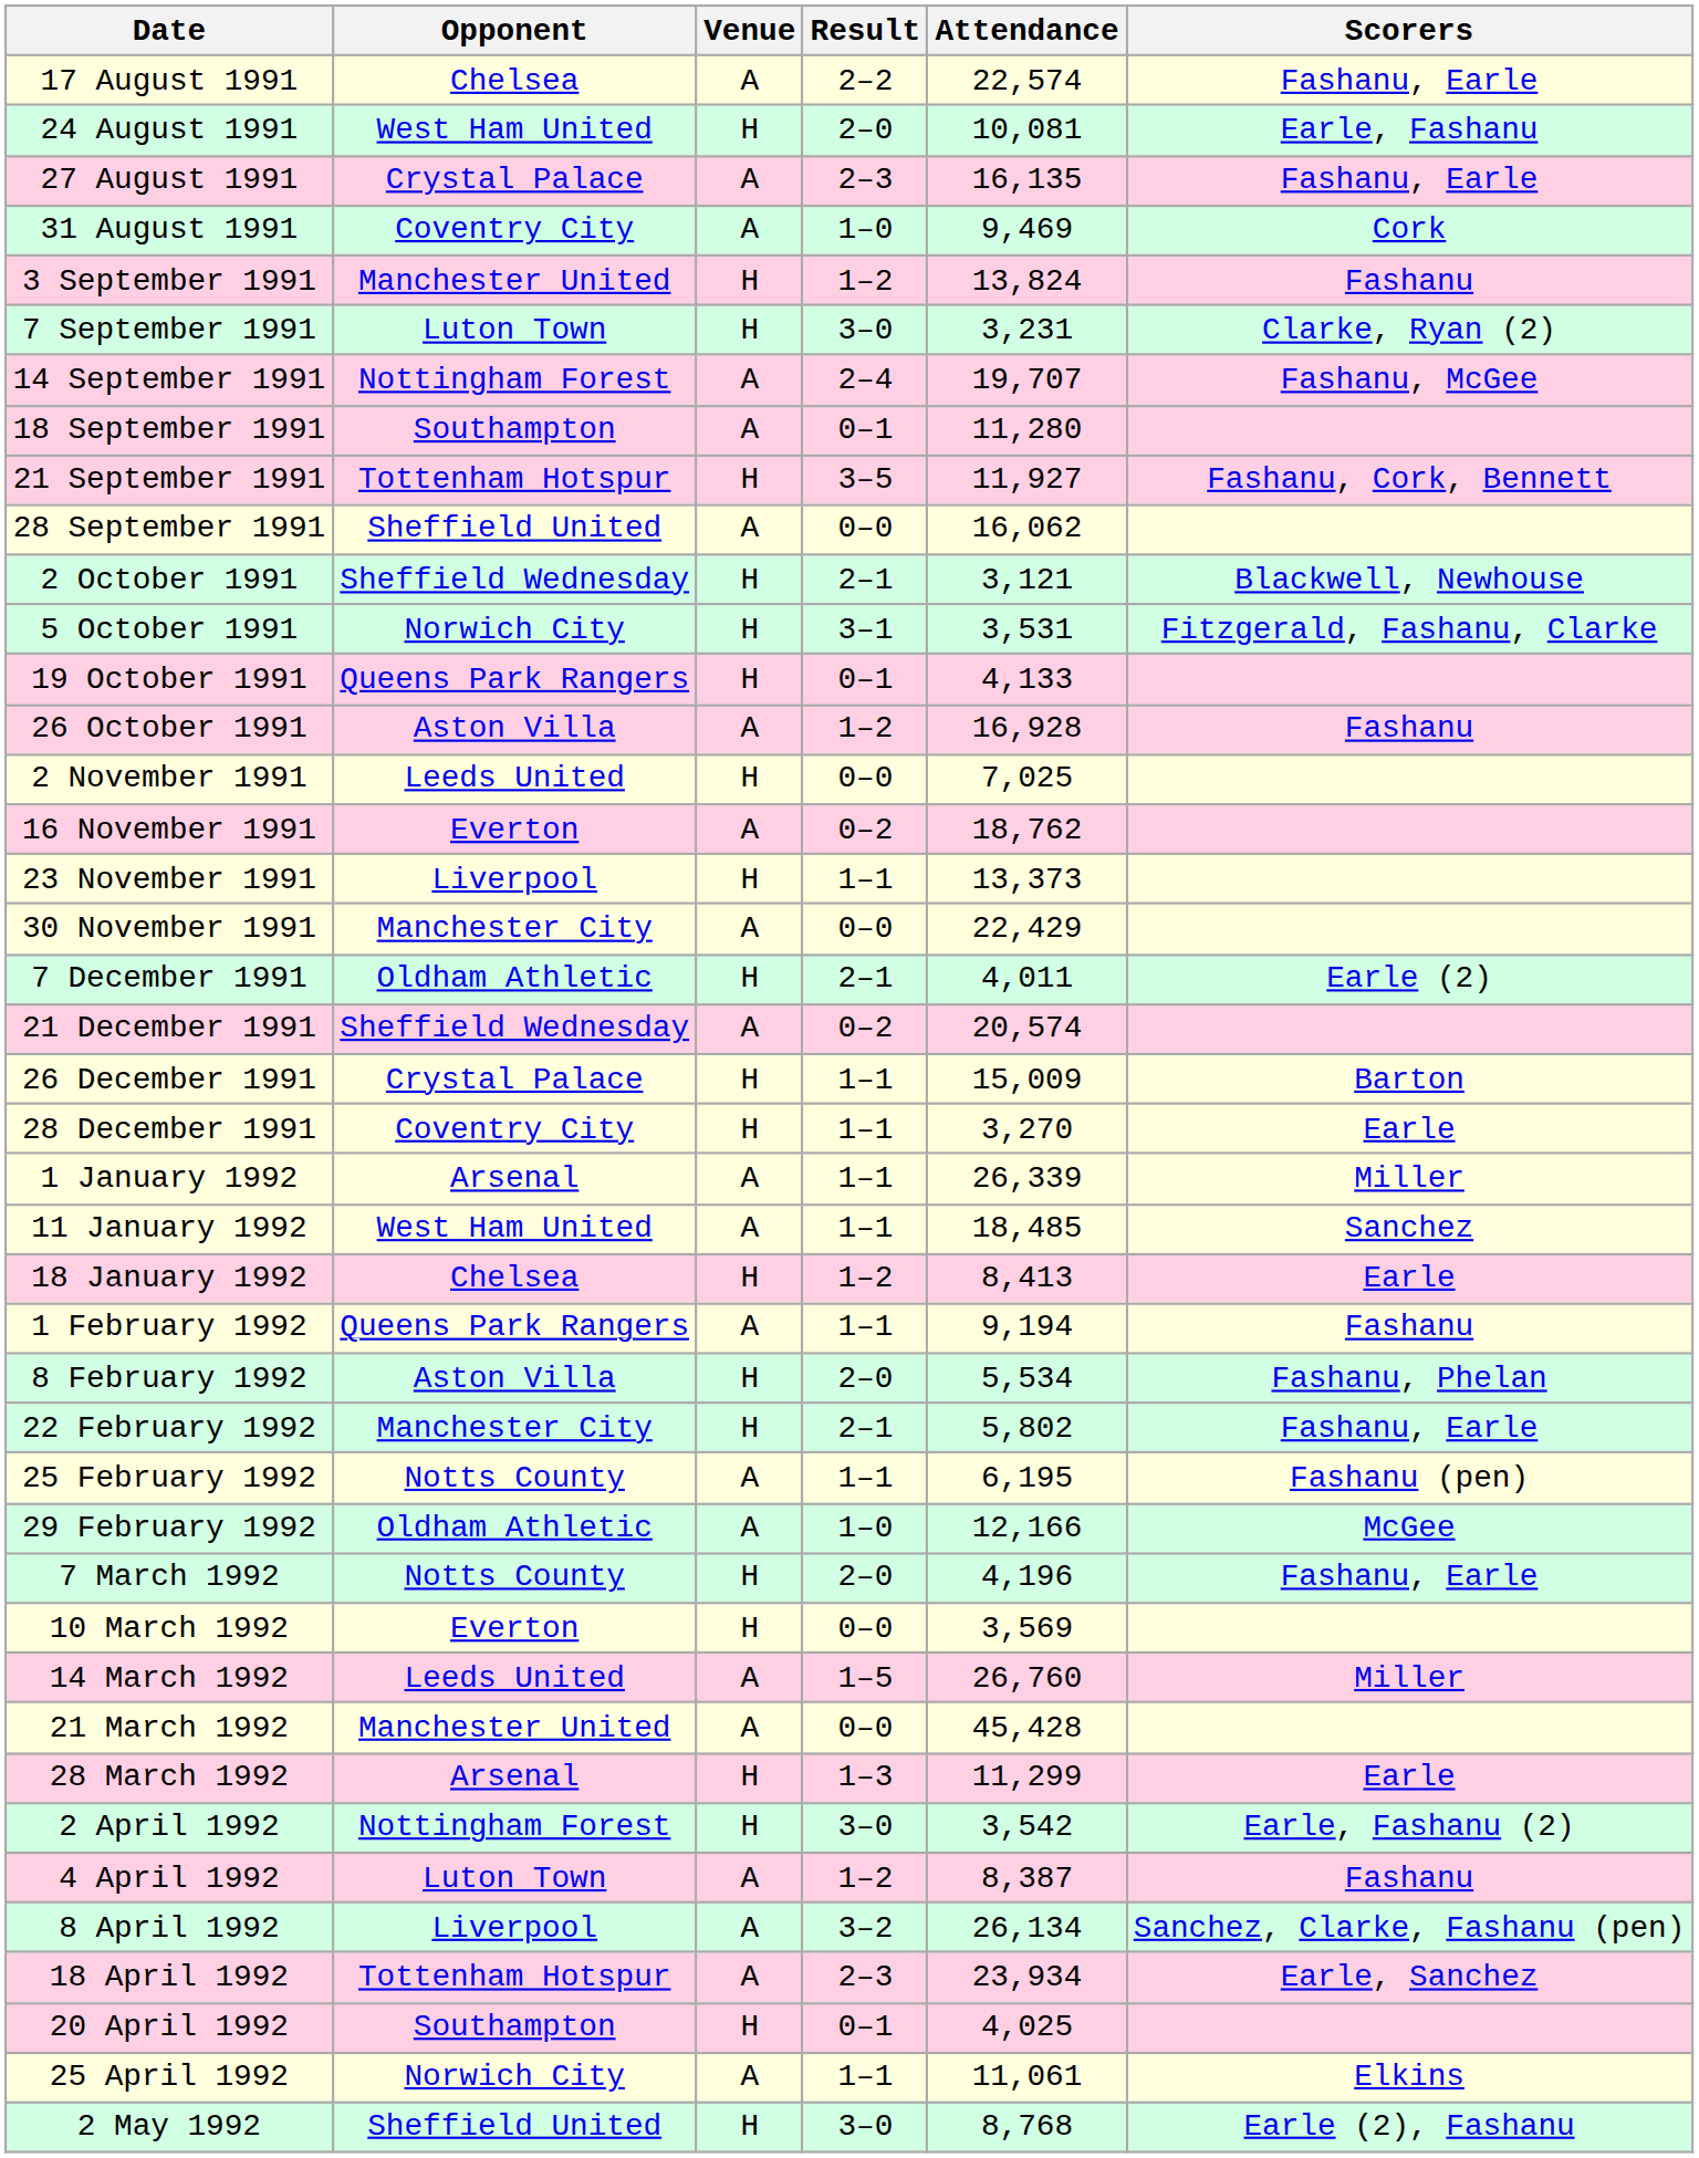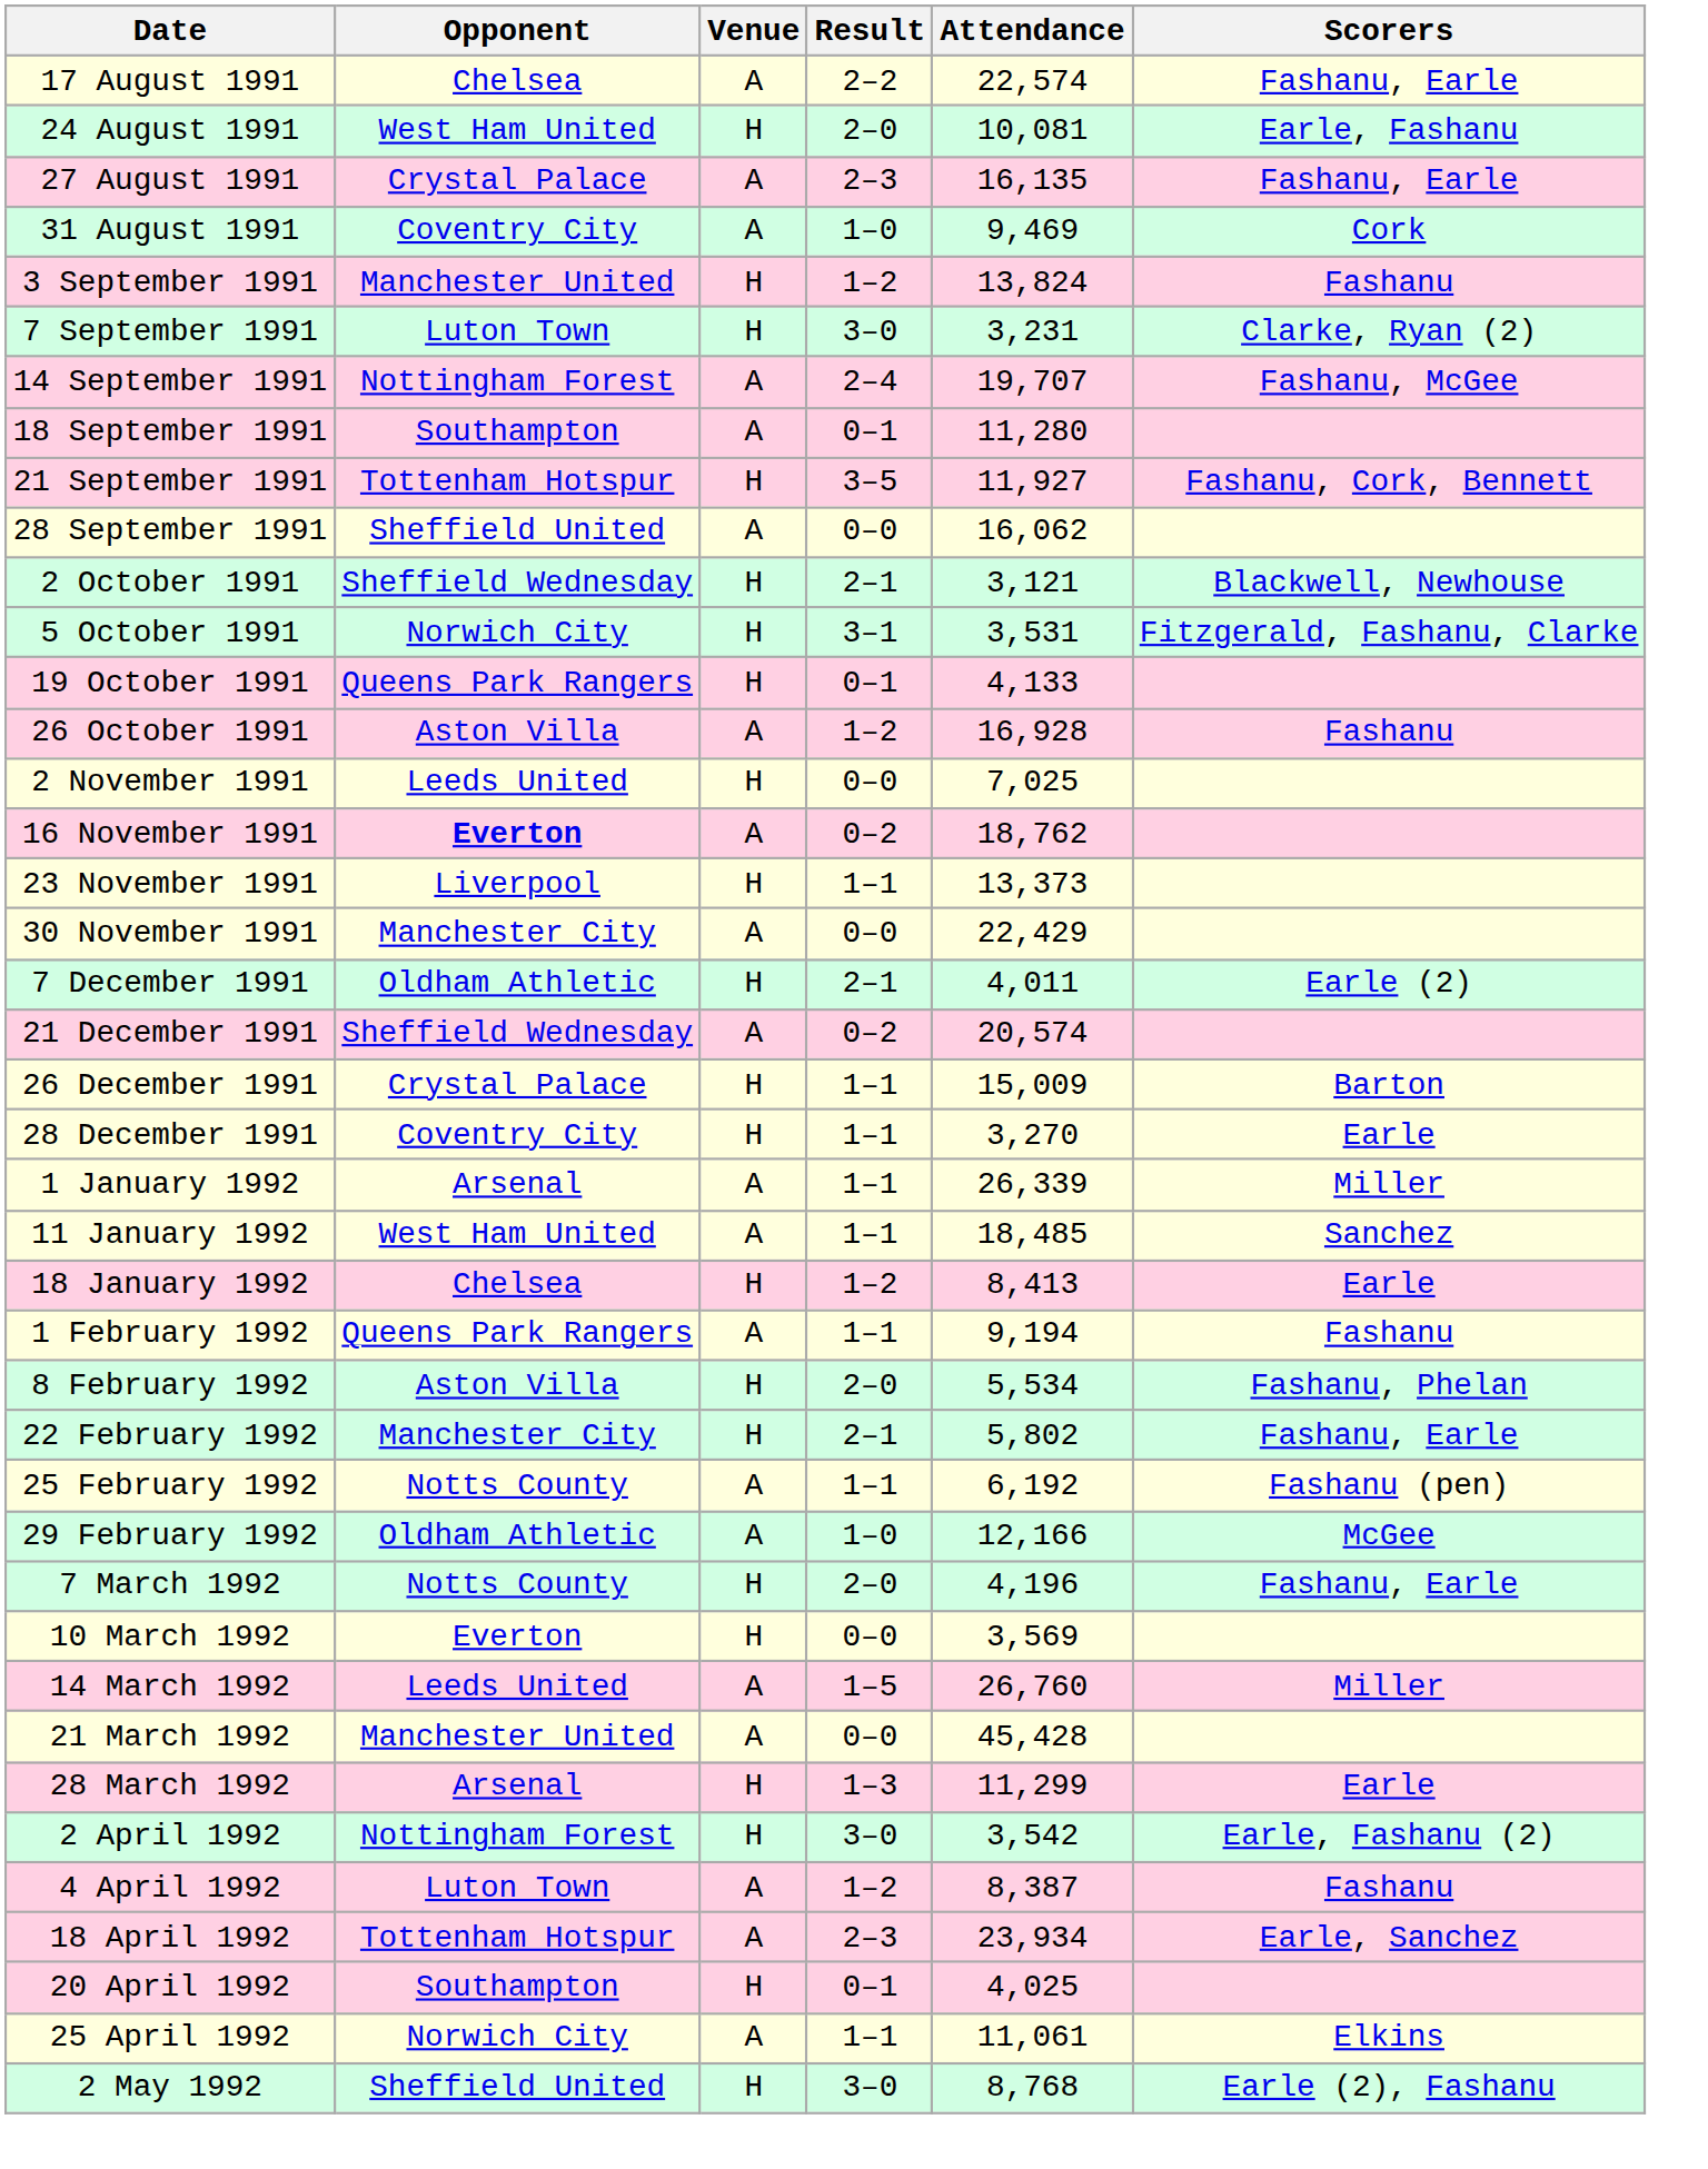16 November 1991 | Opponent: normal -> bold
25 February 1992 | Attendance: 6,195 -> 6,192
- row: 8 April 1992 | Liverpool | A | 3–2 | 26,134 | Sanchez, Clarke, Fashanu (pen)
